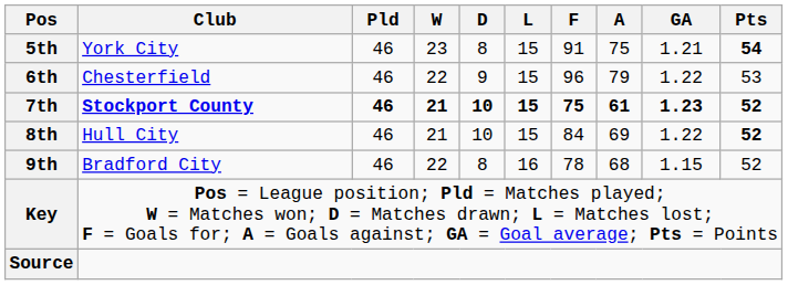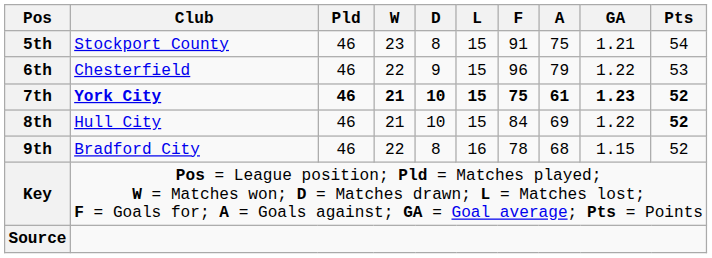5th | Club: York City -> Stockport County
5th | Pts: bold -> normal
7th | Club: Stockport County -> York City
